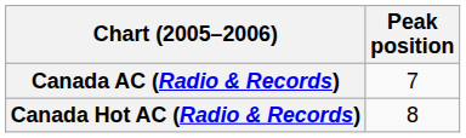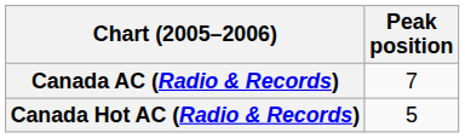Canada Hot AC (Radio & Records) | Peak position: 8 -> 5
